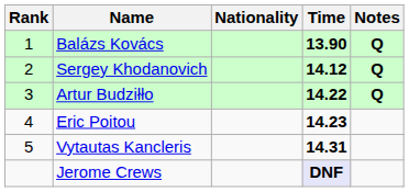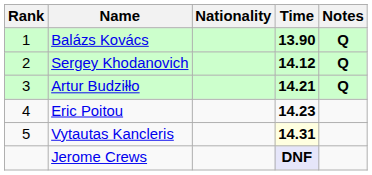Artur Budziłło | Time: 14.22 -> 14.21
Vytautas Kancleris | Time: no background -> lightyellow background
